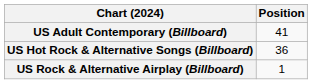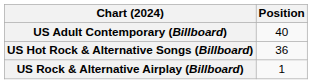US Adult Contemporary (Billboard) | Position: 41 -> 40
